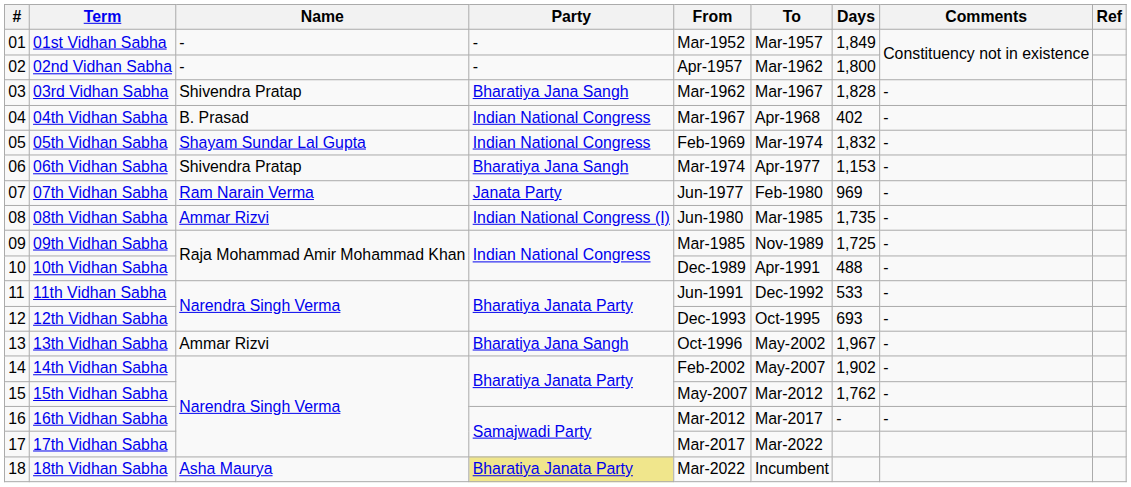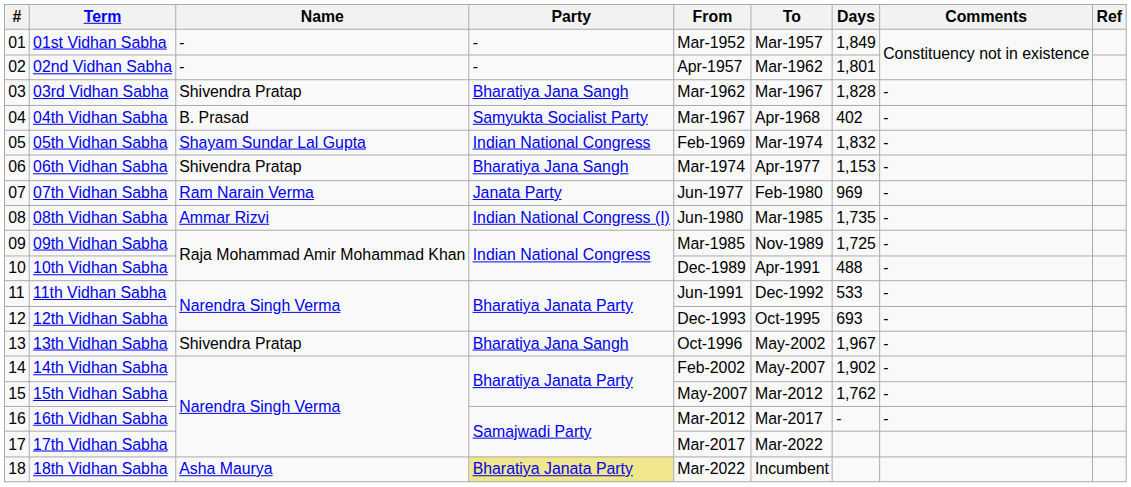02nd Vidhan Sabha | Days: 1,800 -> 1,801
04th Vidhan Sabha | Party: Indian National Congress -> Samyukta Socialist Party
13th Vidhan Sabha | Name: Ammar Rizvi -> Shivendra Pratap
